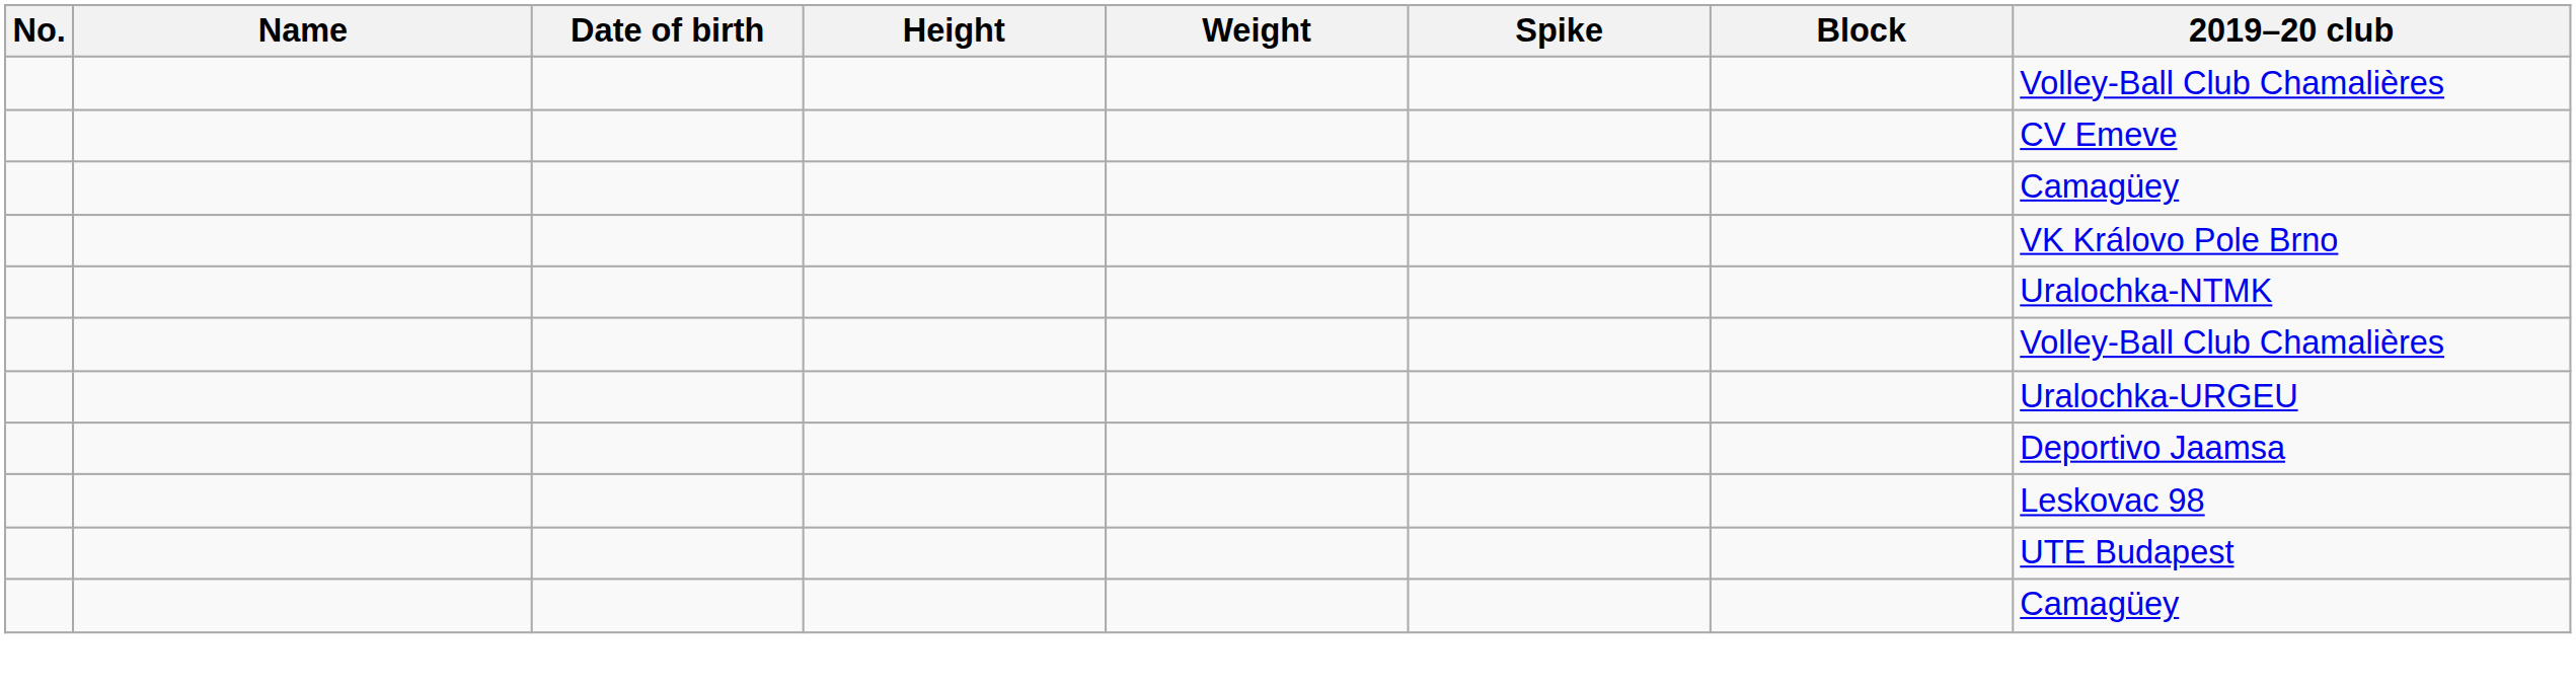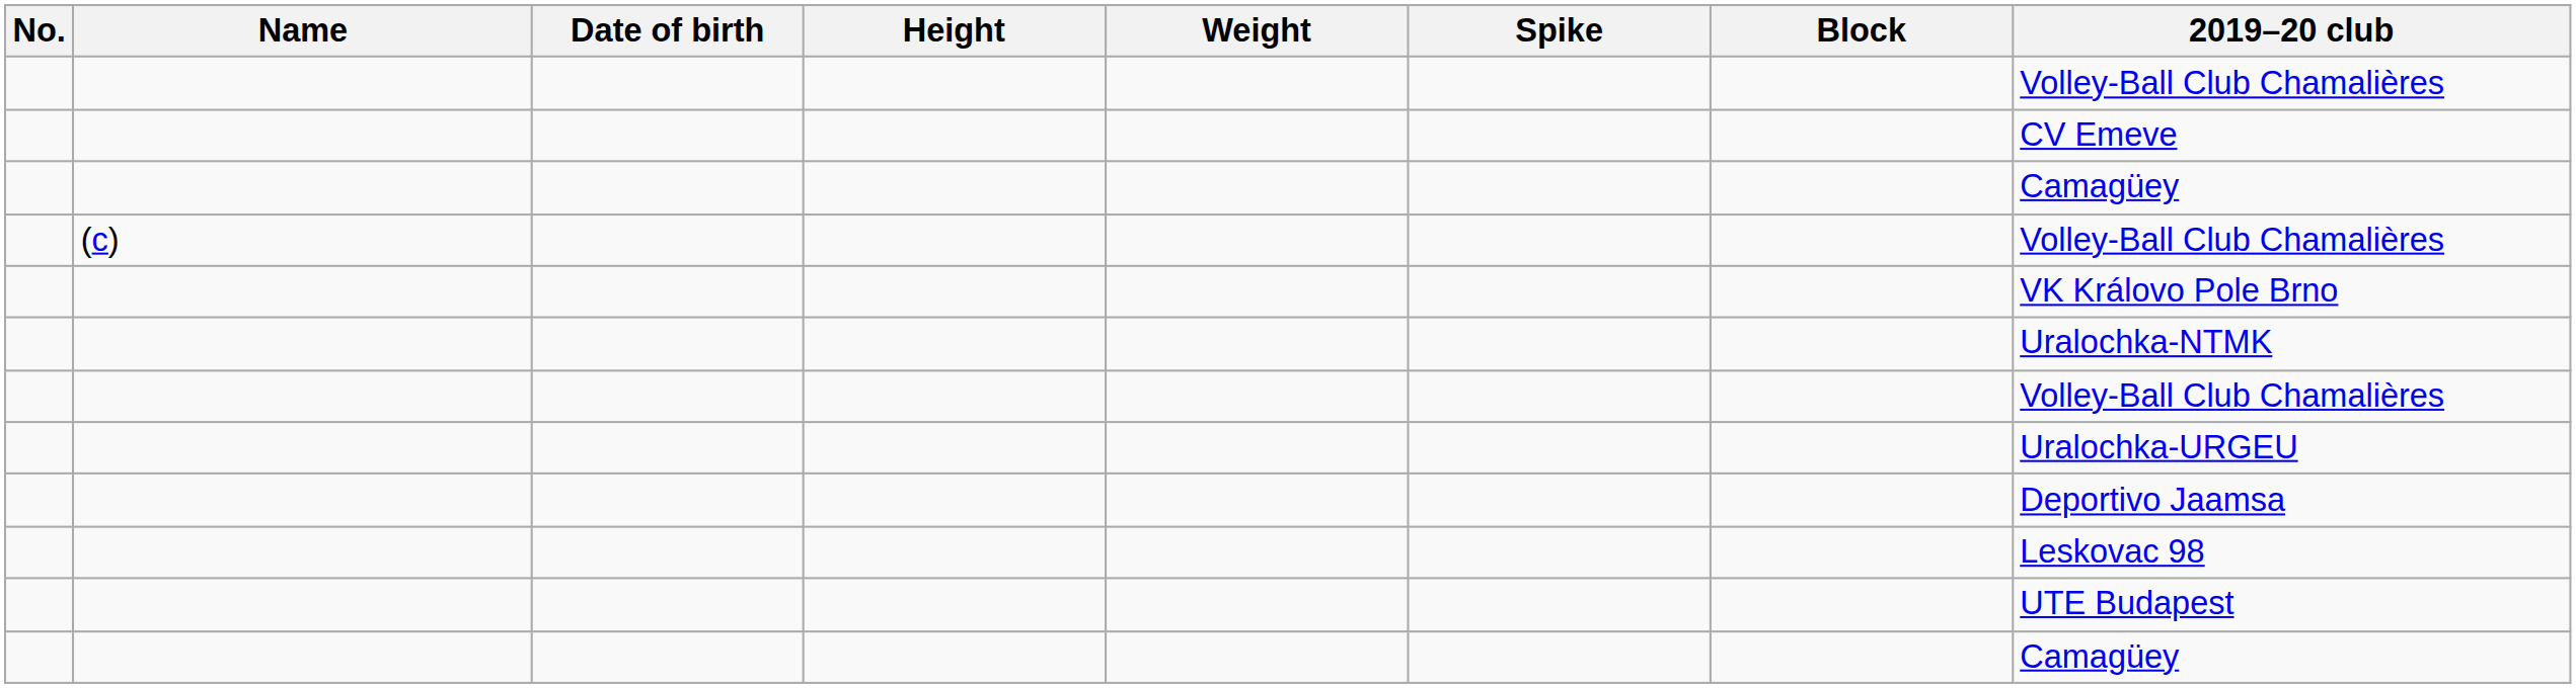+ row: (c) | Volley-Ball Club Chamalières
